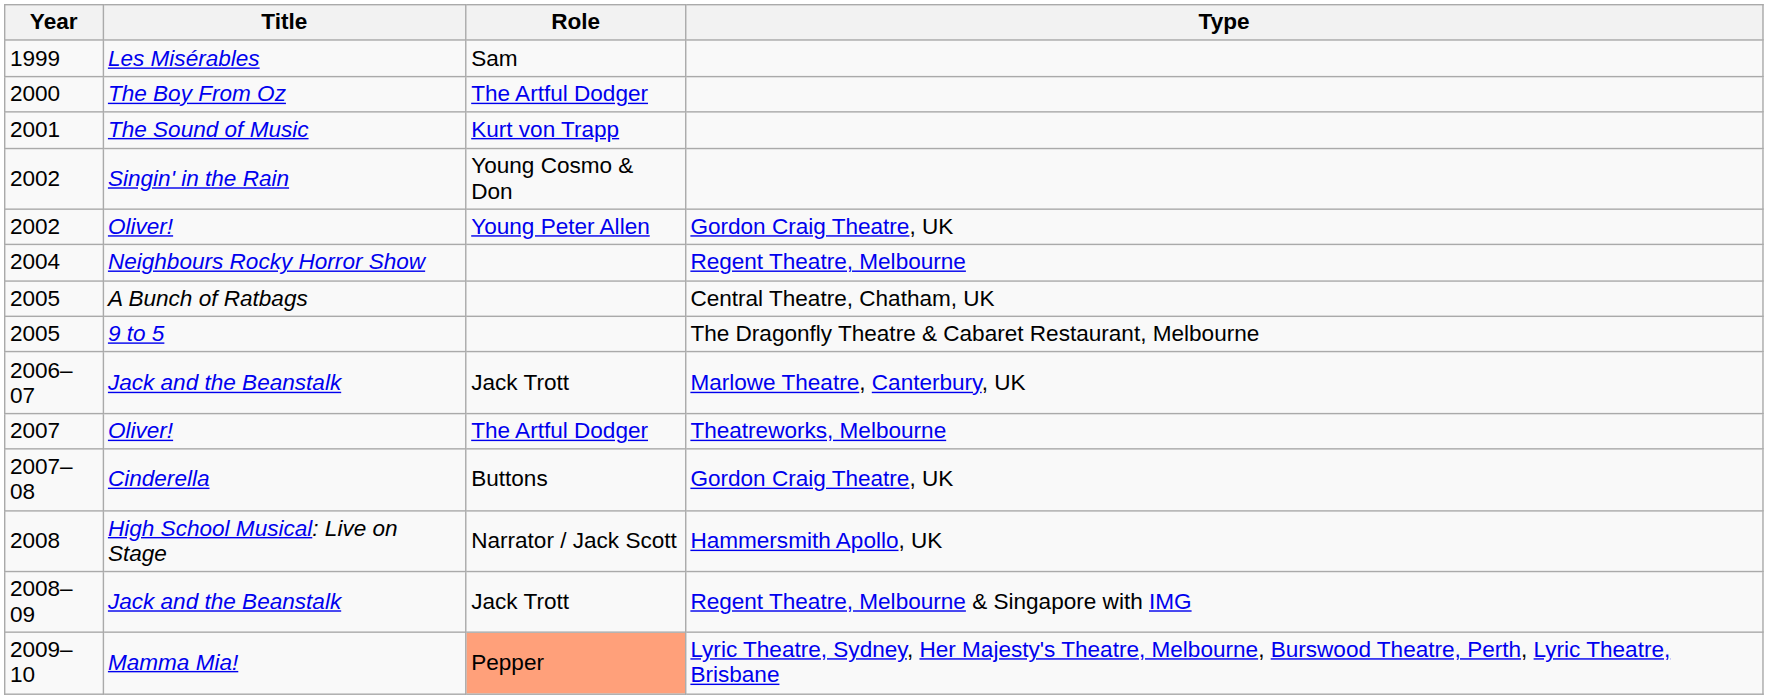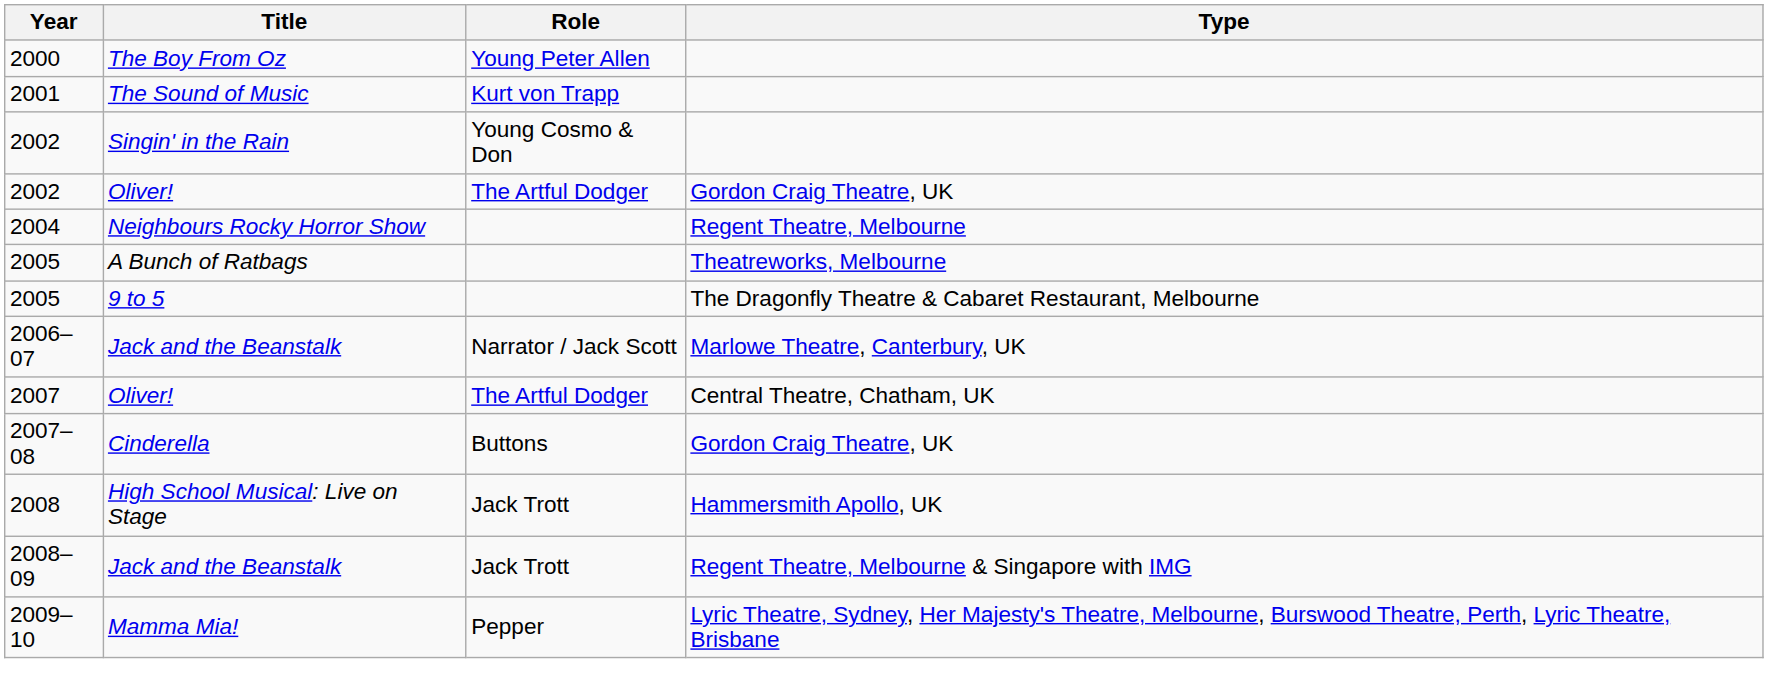- row: 1999 | Les Misérables | Sam
2000 | Role: The Artful Dodger -> Young Peter Allen
2002 / Oliver! | Role: Young Peter Allen -> The Artful Dodger
2005 / A Bunch of Ratbags | Type: Central Theatre, Chatham, UK -> Theatreworks, Melbourne
2006–07 | Role: Jack Trott -> Narrator / Jack Scott
2007 | Type: Theatreworks, Melbourne -> Central Theatre, Chatham, UK
2008 | Role: Narrator / Jack Scott -> Jack Trott
2009–10 | Role: lightsalmon background -> no background
